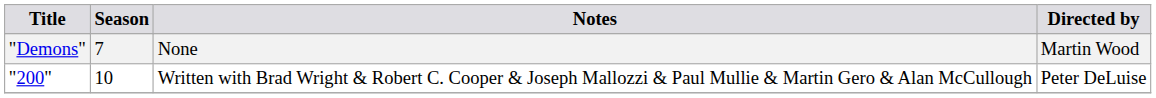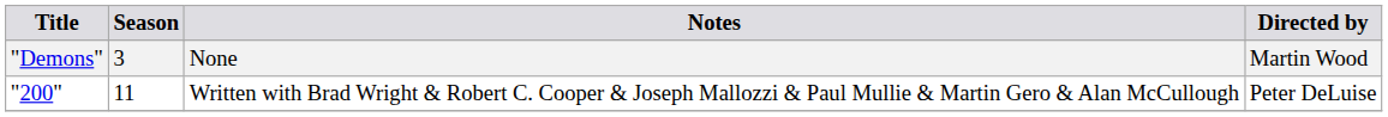"Demons" | Season: 7 -> 3
"200" | Season: 10 -> 11
